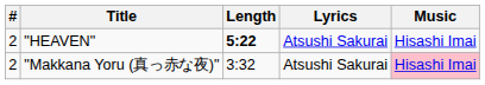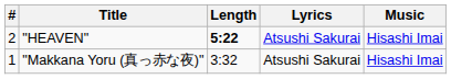"Makkana Yoru (真っ赤な夜)" | #: 2 -> 1
"Makkana Yoru (真っ赤な夜)" | Music: pink background -> no background
